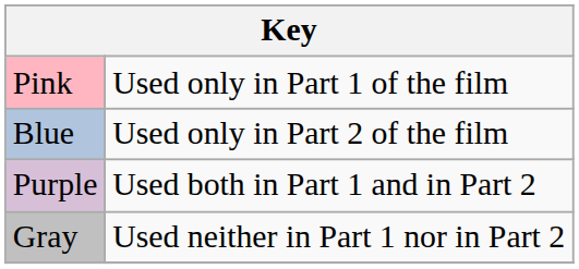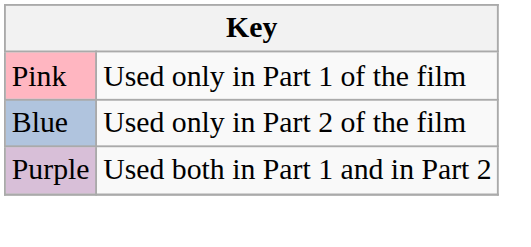- row: Gray | Used neither in Part 1 nor in Part 2
